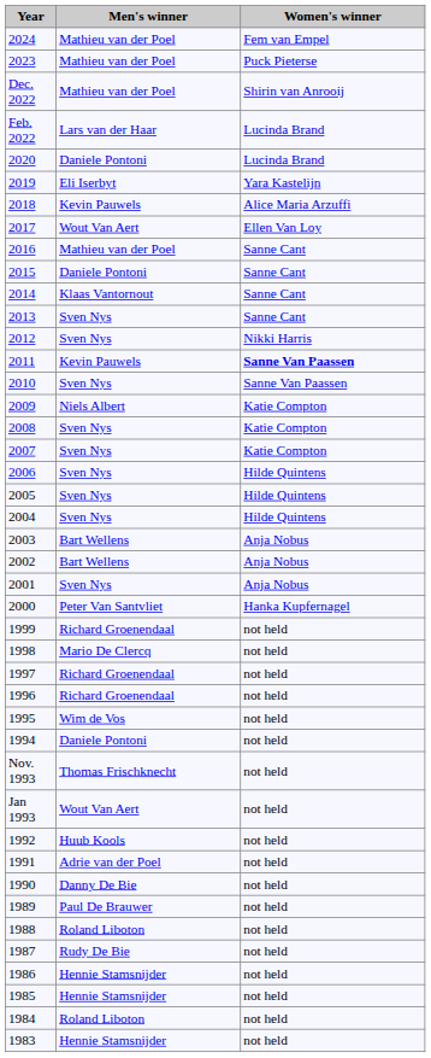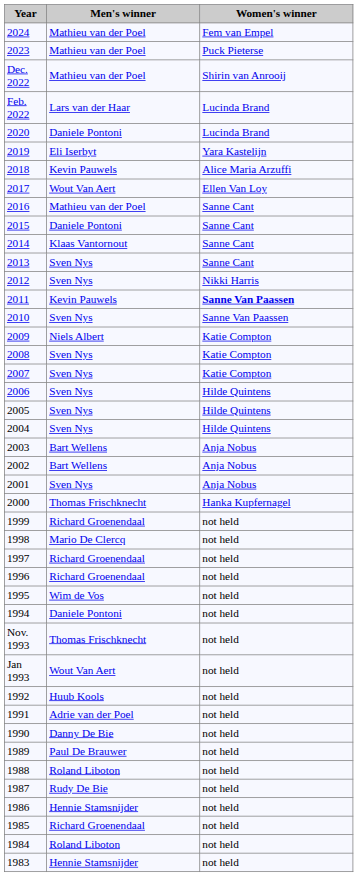2000 | Men's winner: Peter Van Santvliet -> Thomas Frischknecht
1985 | Men's winner: Hennie Stamsnijder -> Richard Groenendaal
